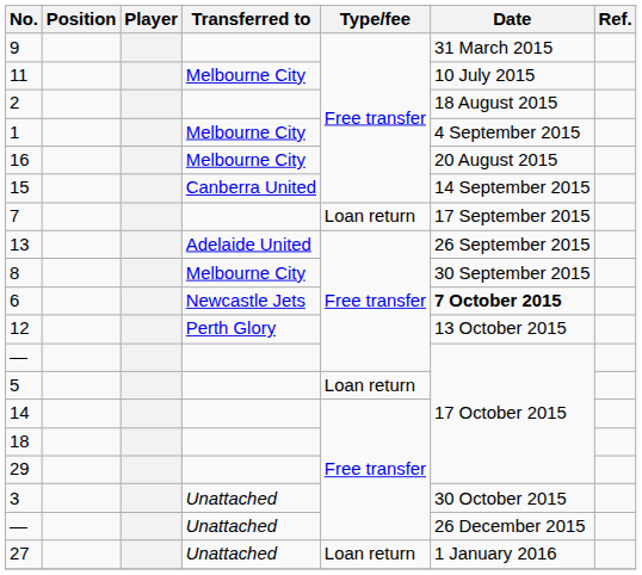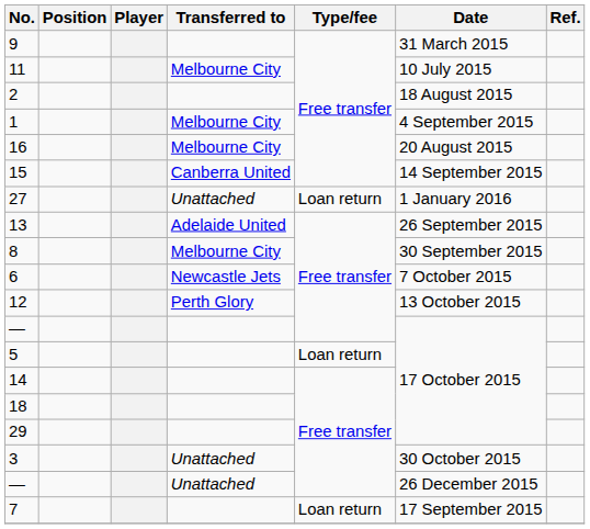rows swapped: 7 <-> 27
6 | Date: bold -> normal
